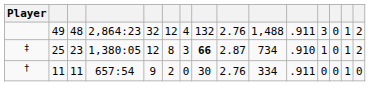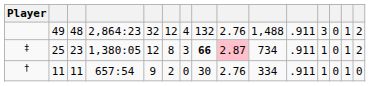‡ | column 9: no background -> pink background
‡ | column 11: .910 -> .911
† | column 12: 0 -> 1
